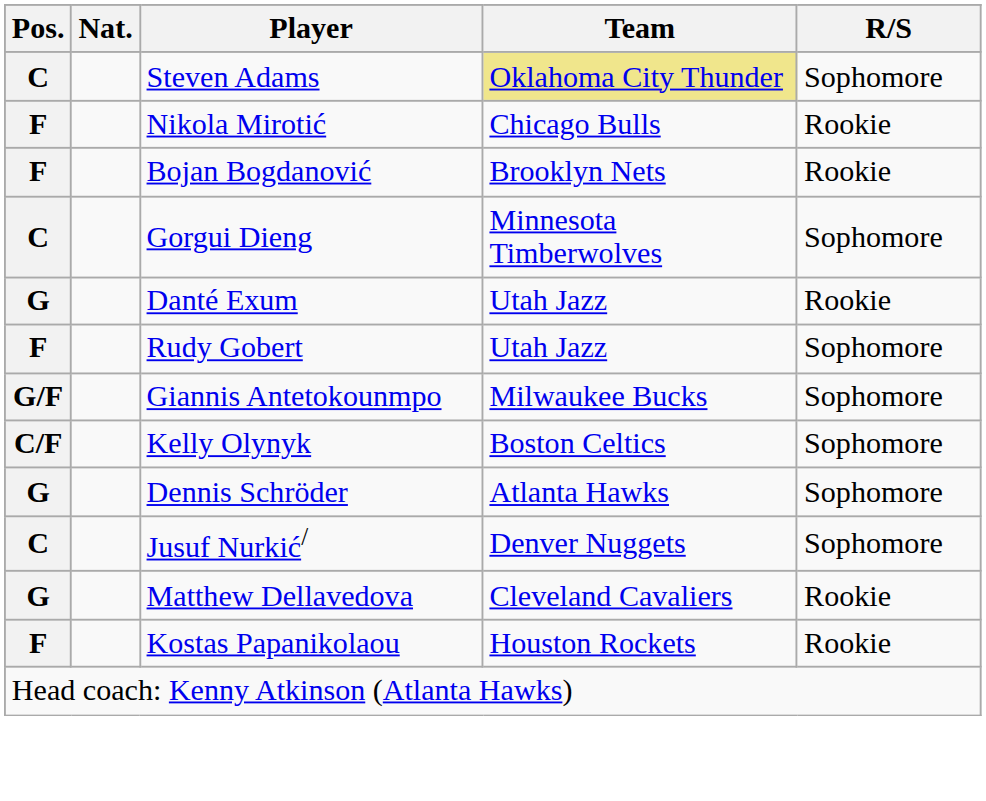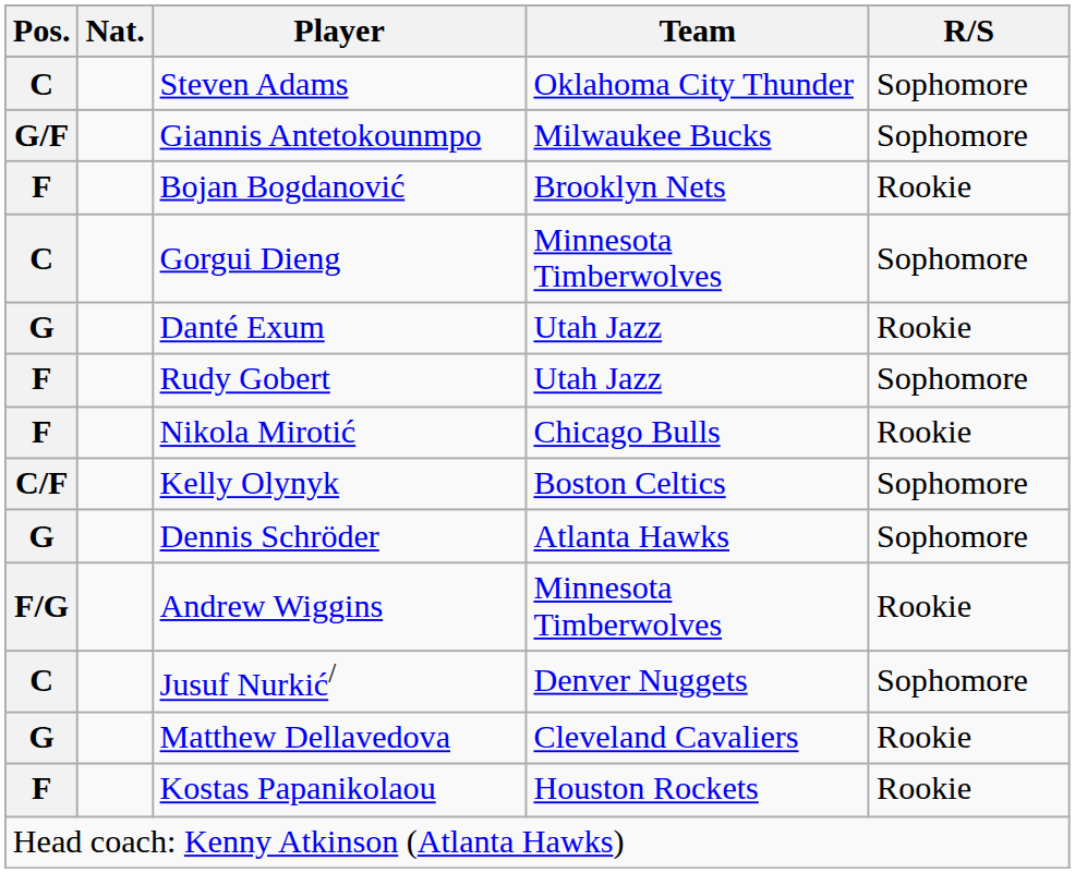Steven Adams | Team: khaki background -> no background
rows swapped: Giannis Antetokounmpo <-> Nikola Mirotić
+ row: F/G | Andrew Wiggins | Minnesota Timberwolves | Rookie
